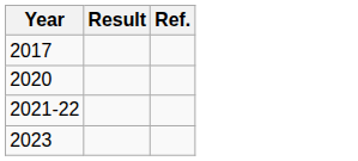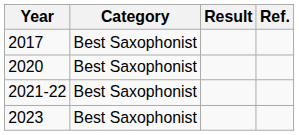+ column: Category | Best Saxophonist | Best Saxophonist | Best Saxophonist | Best Saxophonist
